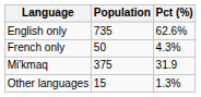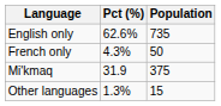columns swapped: Population <-> Pct (%)
